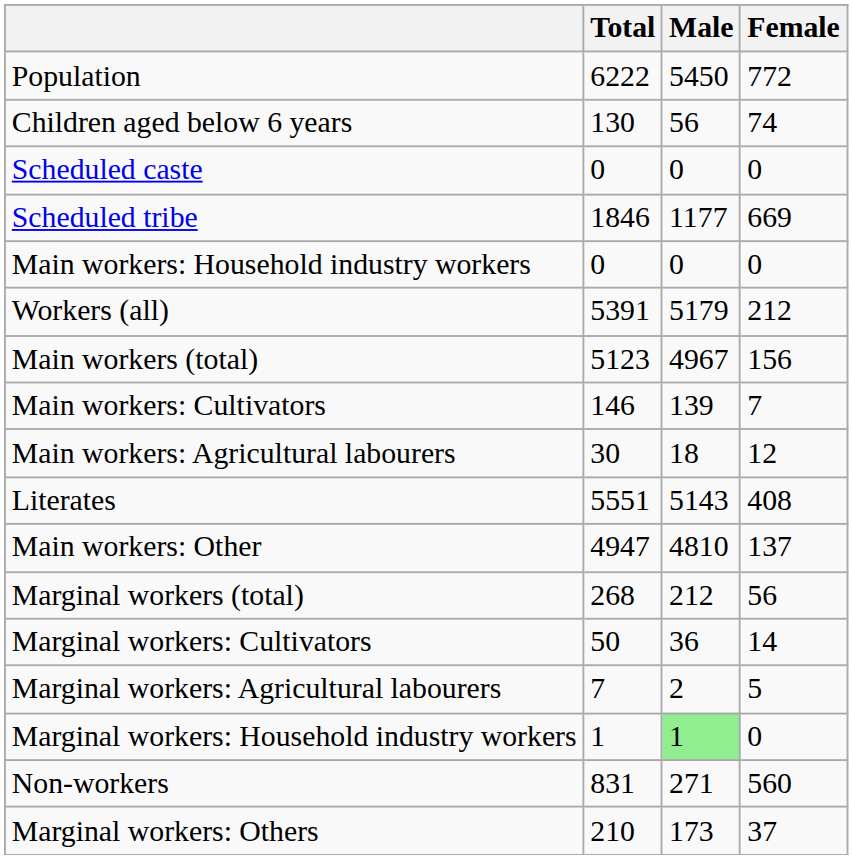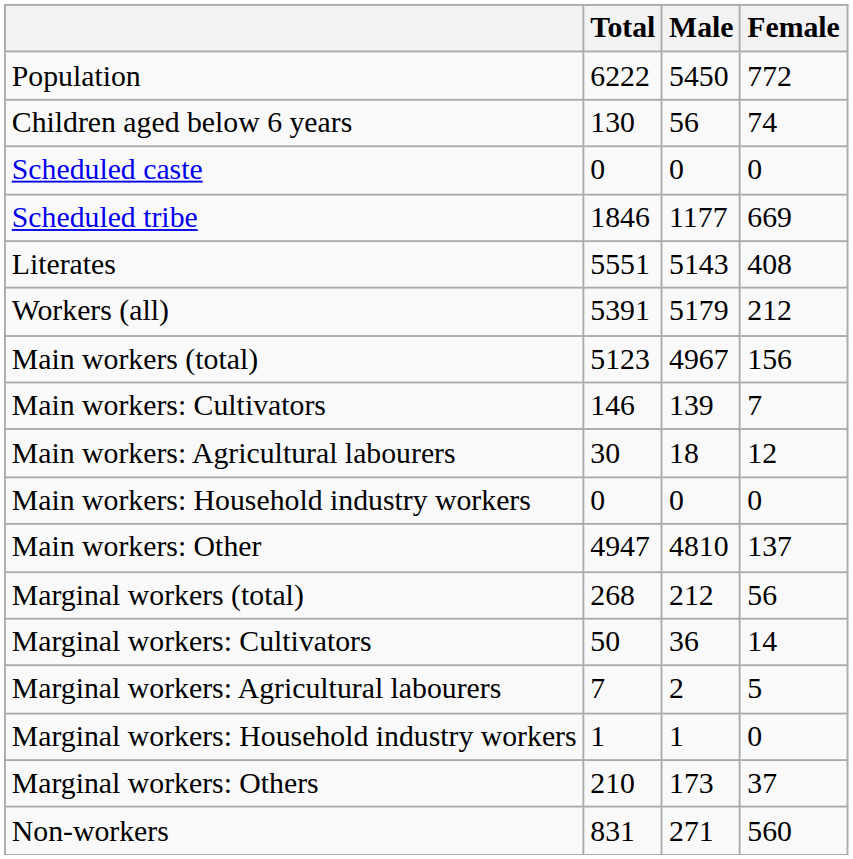rows swapped: Literates <-> Main workers: Household industry workers
Marginal workers: Household industry workers | Male: lightgreen background -> no background
rows swapped: Marginal workers: Others <-> Non-workers
